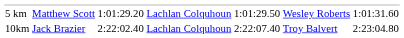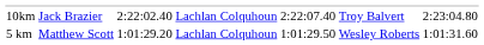rows swapped: 5 km <-> 10km
